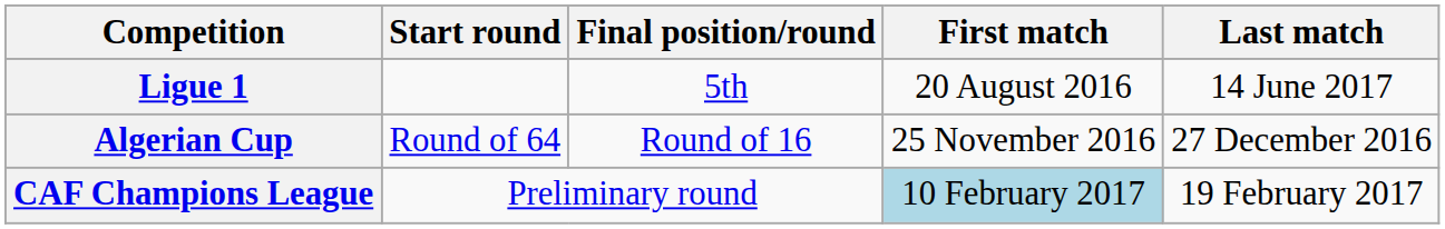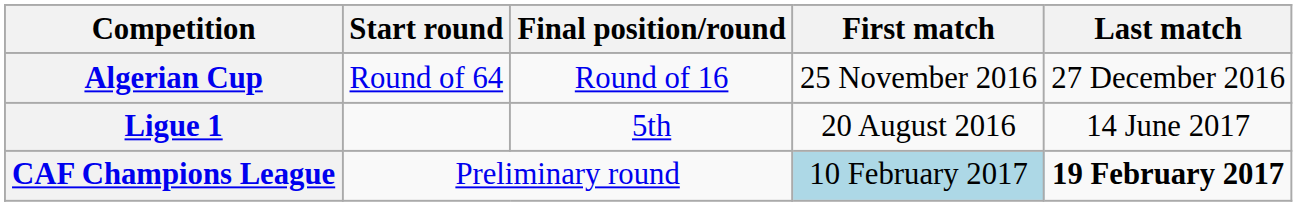rows swapped: Ligue 1 <-> Algerian Cup
CAF Champions League | Last match: normal -> bold
